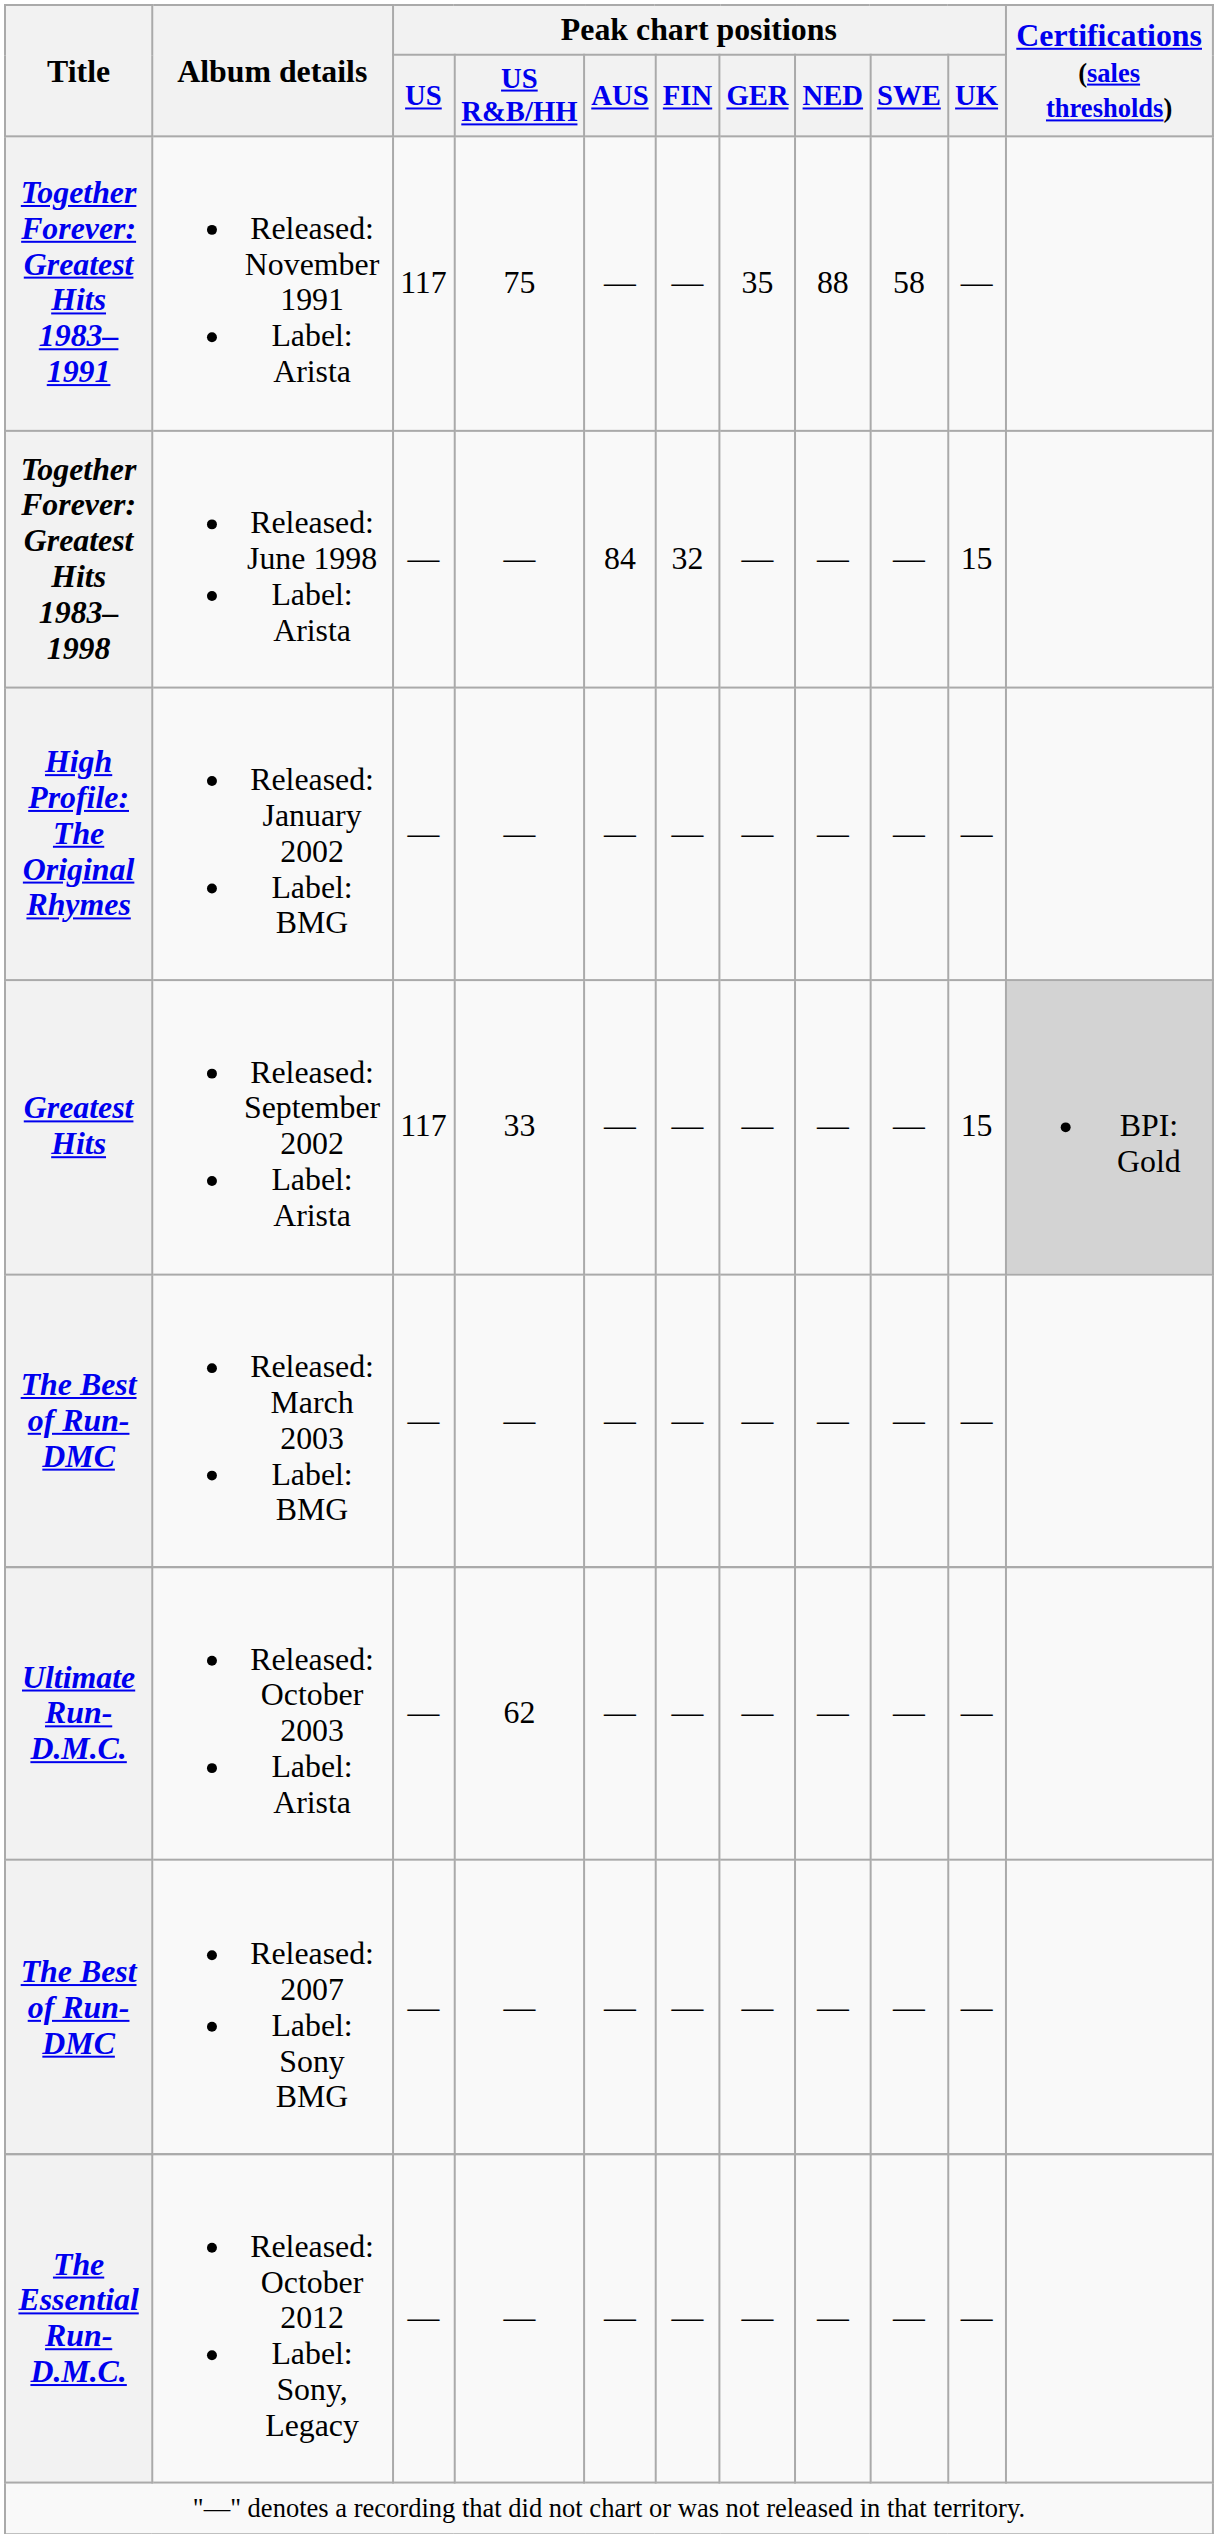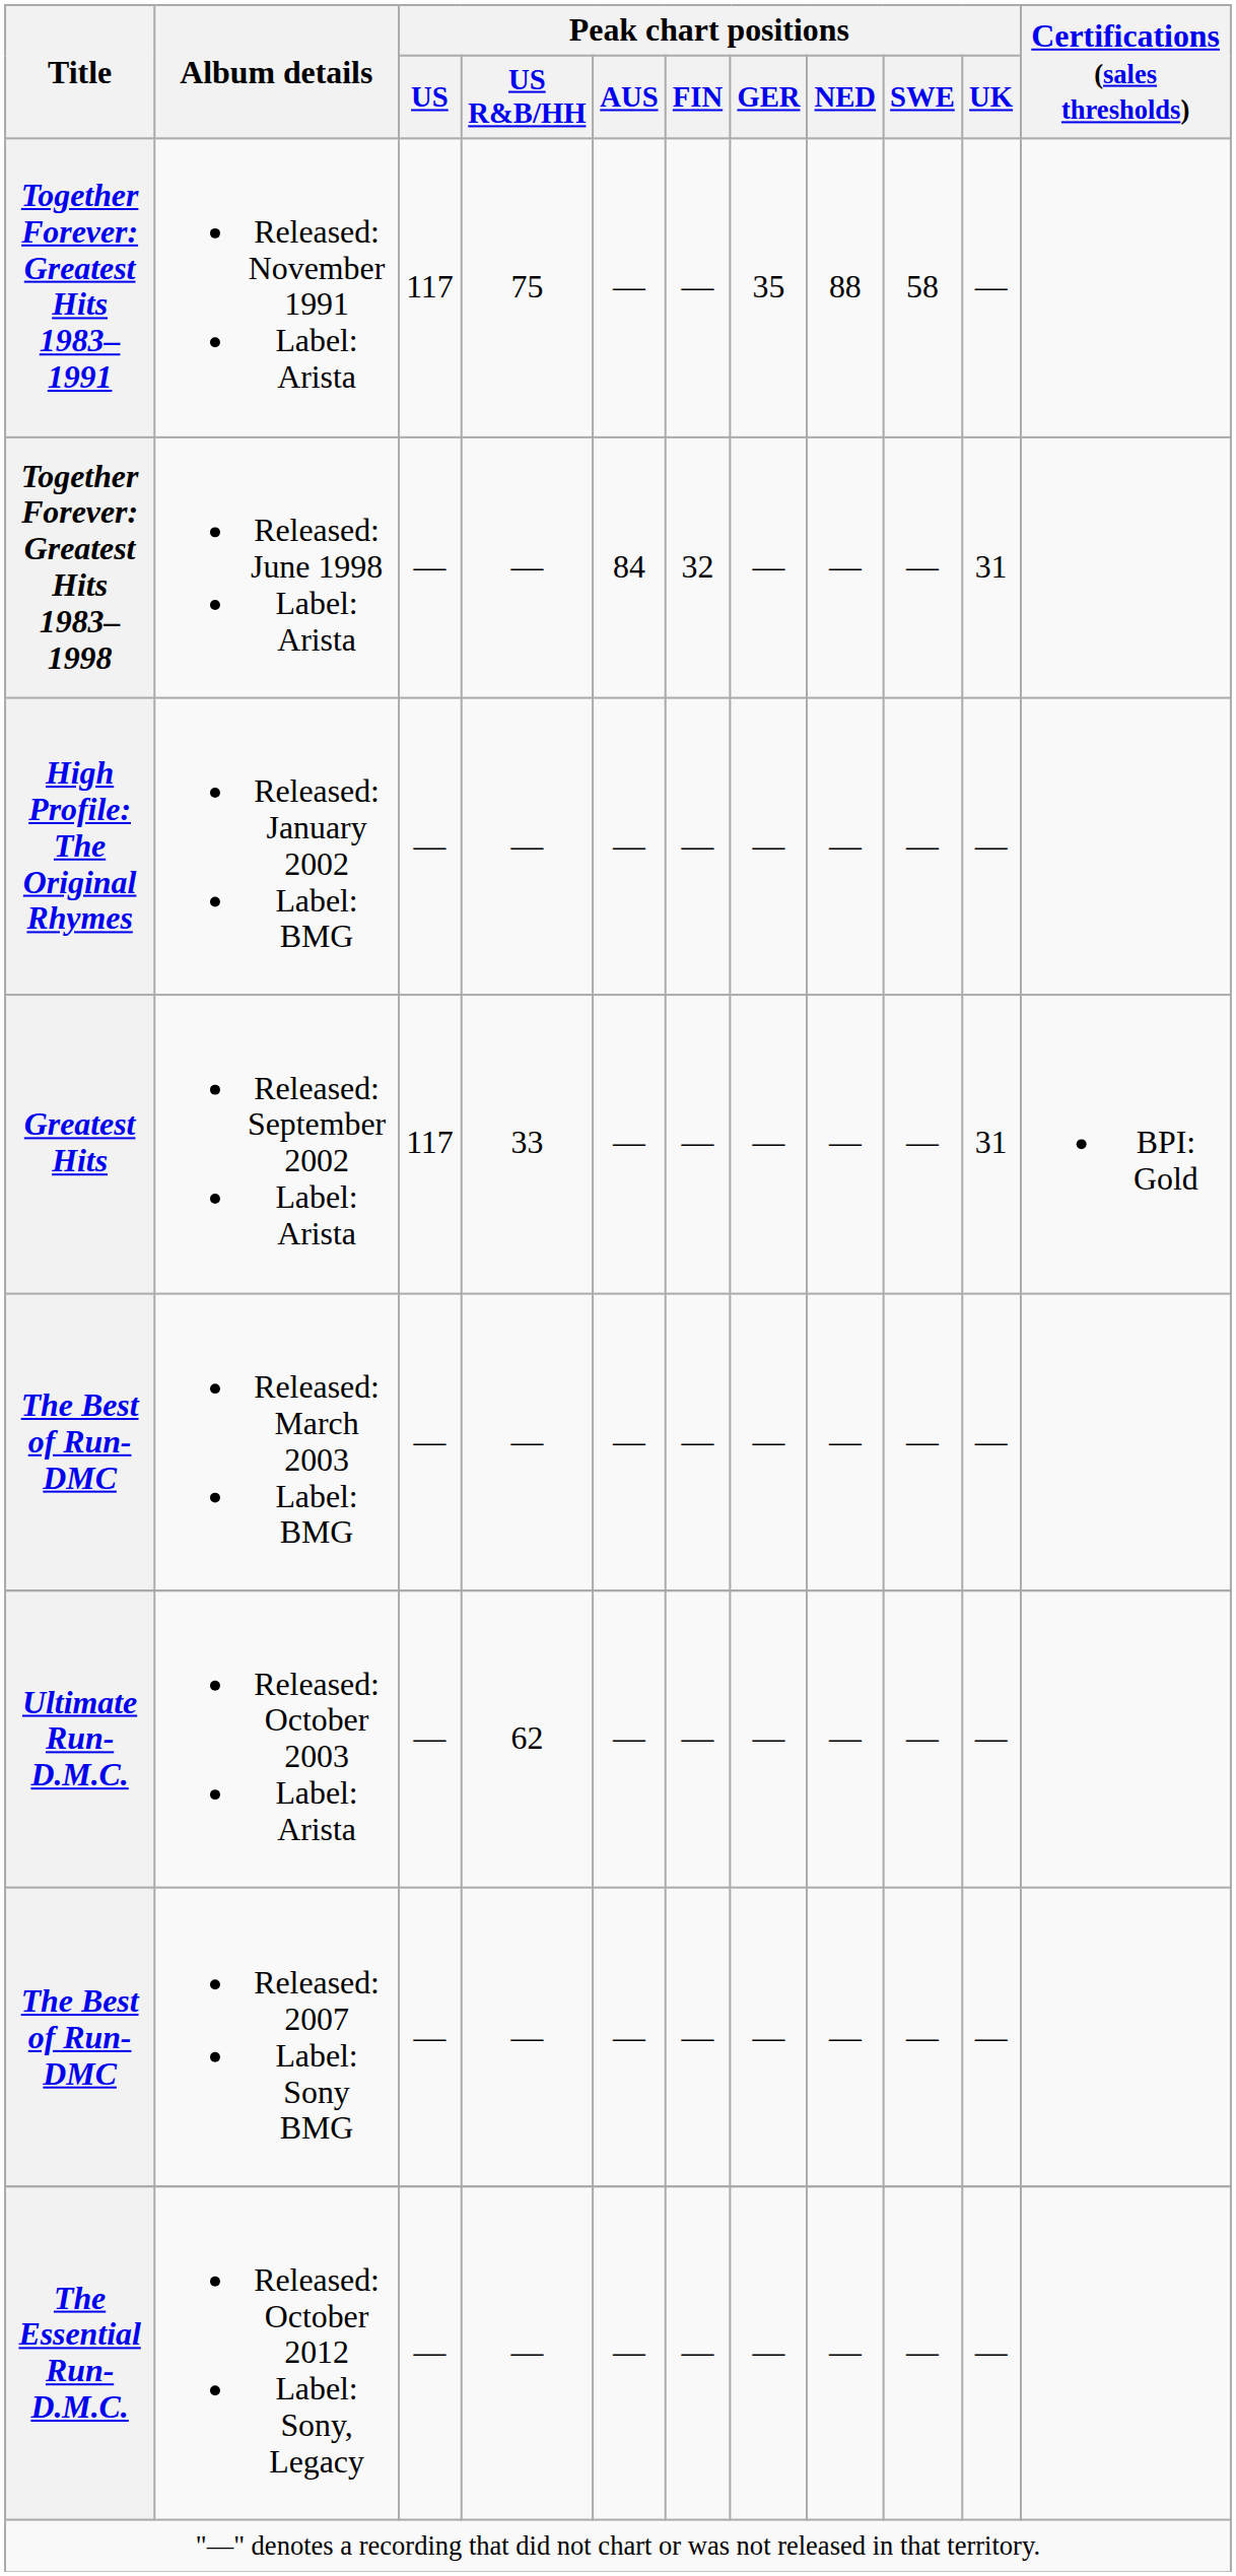Released: June 1998 Label: Arista | Peak chart positions / UK: 15 -> 31
Released: September 2002 Label: Arista | Peak chart positions / UK: 15 -> 31
Released: September 2002 Label: Arista | Certifications (sales thresholds): lightgrey background -> no background
